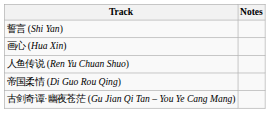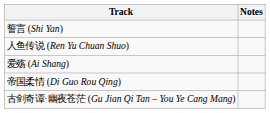- row: 画心 (Hua Xin)
+ row: 爱殇 (Ai Shang)
